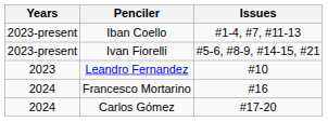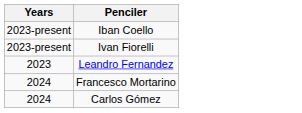- column: Issues | #1-4, #7, #11-13 | #5-6, #8-9, #14-15, #21 | #10 | #16 | #17-20
